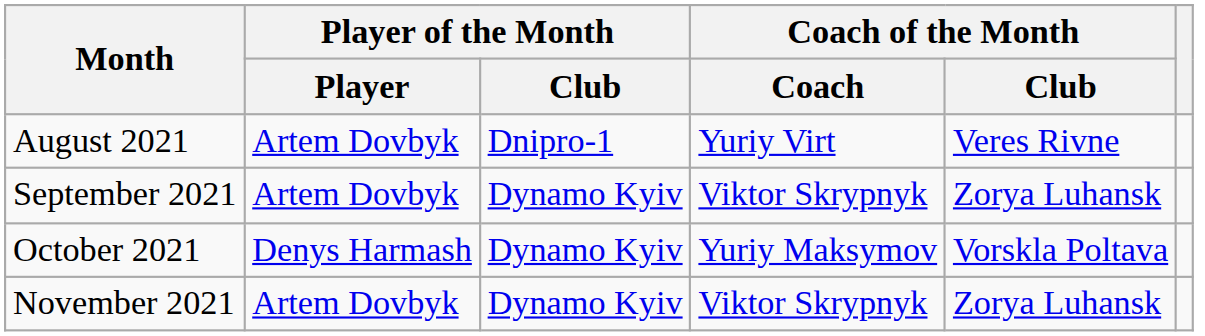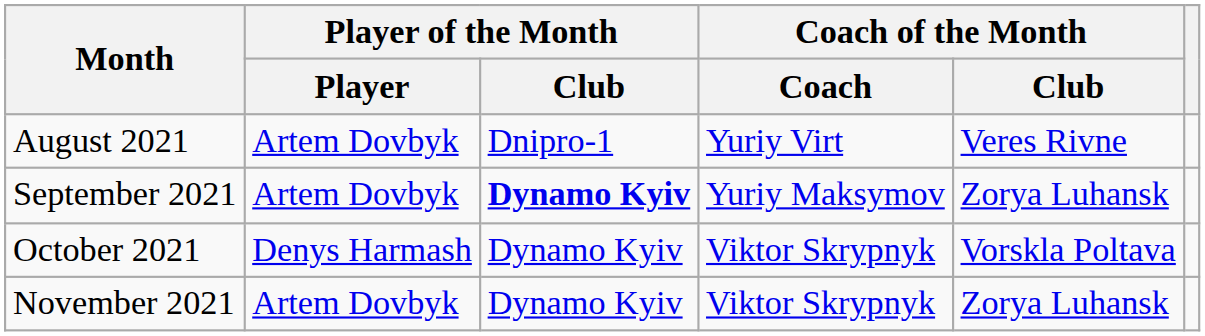September 2021 | Player of the Month / Club: normal -> bold
September 2021 | Coach of the Month / Coach: Viktor Skrypnyk -> Yuriy Maksymov
October 2021 | Coach of the Month / Coach: Yuriy Maksymov -> Viktor Skrypnyk
